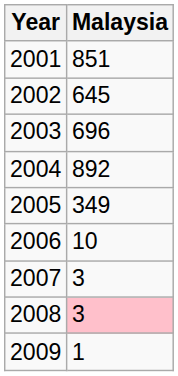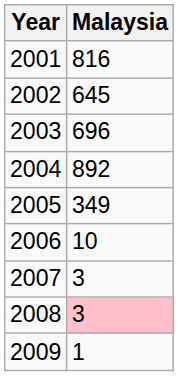2001 | Malaysia: 851 -> 816
